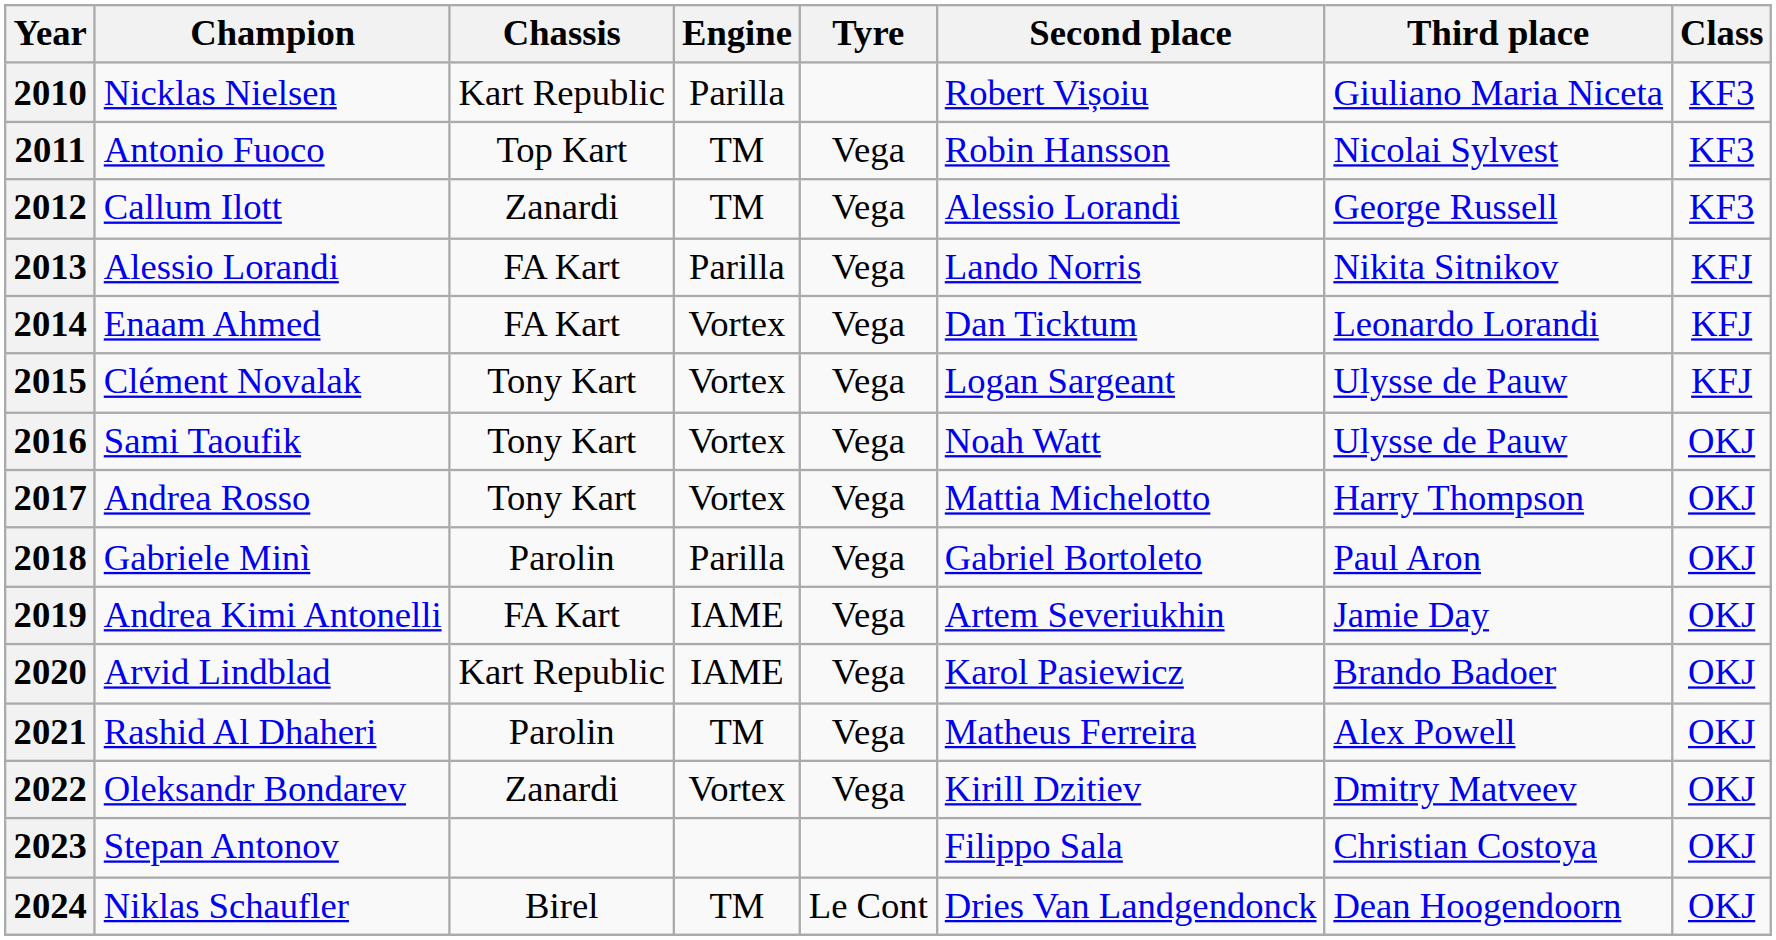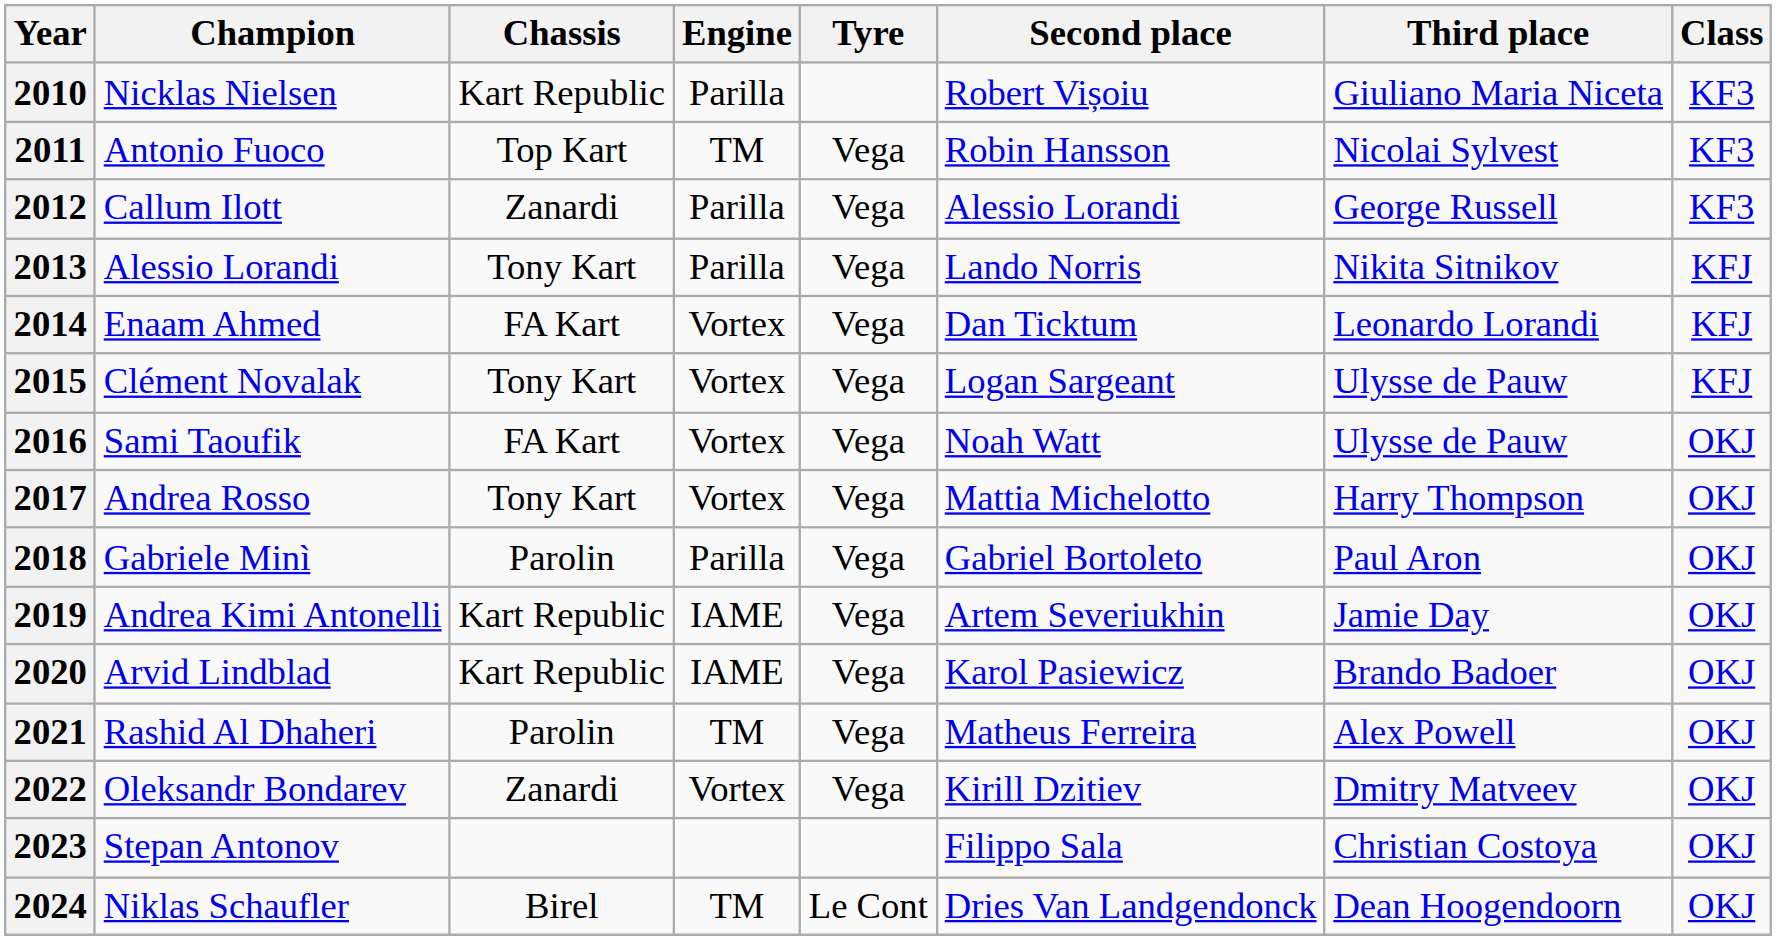2012 | Engine: TM -> Parilla
2013 | Chassis: FA Kart -> Tony Kart
2016 | Chassis: Tony Kart -> FA Kart
2019 | Chassis: FA Kart -> Kart Republic
